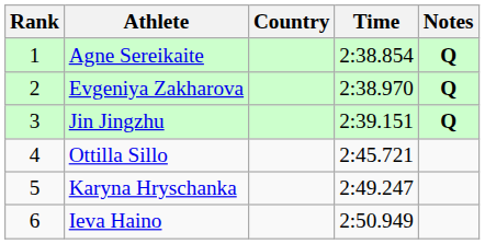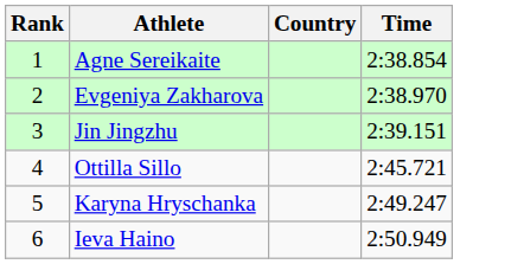- column: Notes | Q | Q | Q
